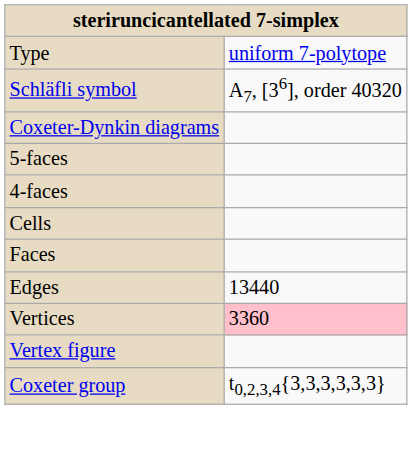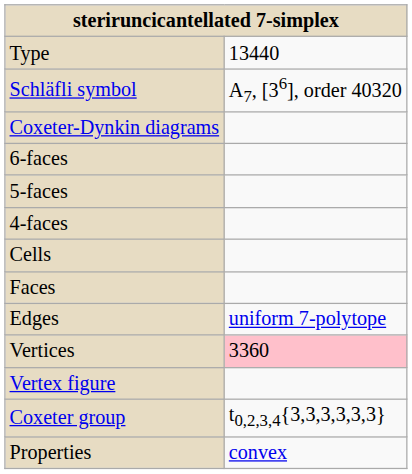Type | column 2: uniform 7-polytope -> 13440
+ row: 6-faces
Edges | column 2: 13440 -> uniform 7-polytope
+ row: Properties | convex
